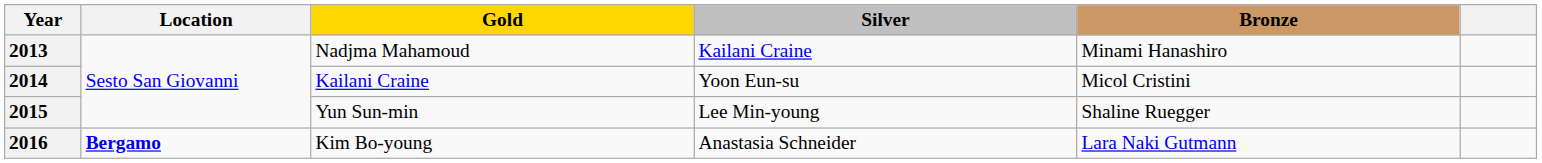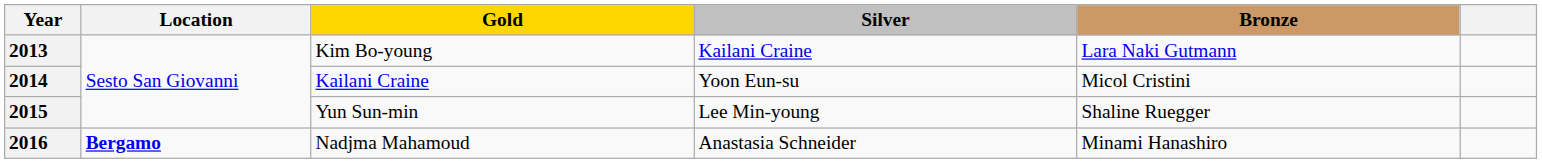2013 | Gold: Nadjma Mahamoud -> Kim Bo-young
2013 | Bronze: Minami Hanashiro -> Lara Naki Gutmann
2016 | Gold: Kim Bo-young -> Nadjma Mahamoud
2016 | Bronze: Lara Naki Gutmann -> Minami Hanashiro
